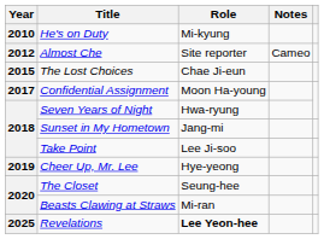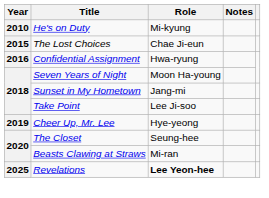- row: 2012 | Almost Che | Site reporter | Cameo
Confidential Assignment | Year: 2017 -> 2016
Confidential Assignment | Role: Moon Ha-young -> Hwa-ryung
Seven Years of Night | Role: Hwa-ryung -> Moon Ha-young
